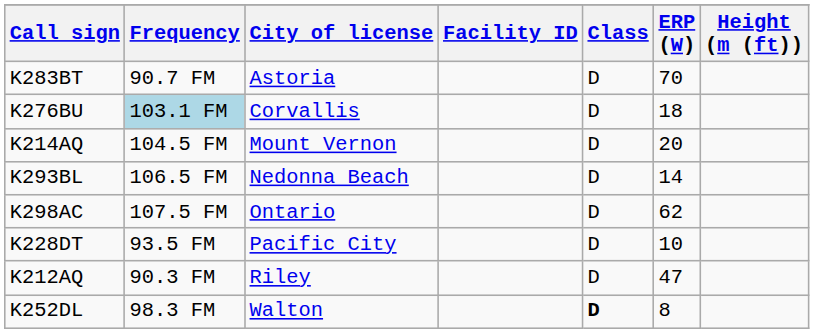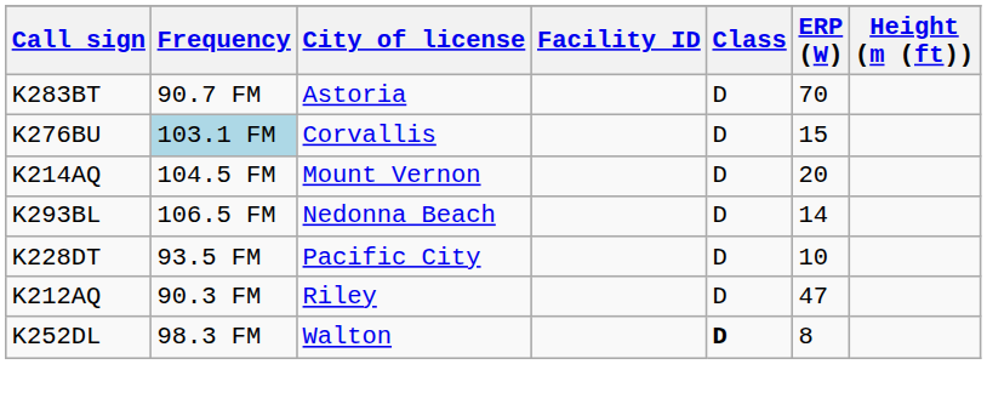K276BU | ERP (W): 18 -> 15
- row: K298AC | 107.5 FM | Ontario | D | 62
